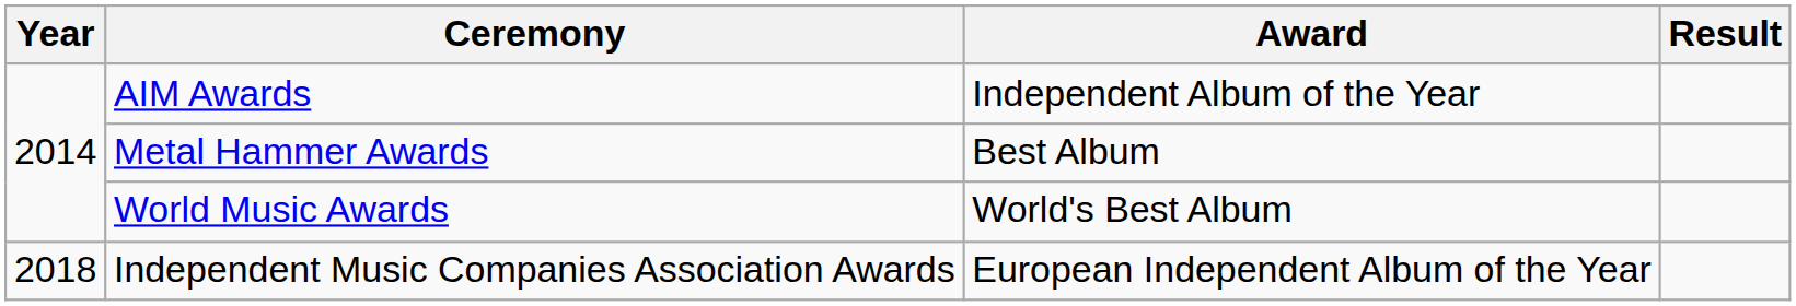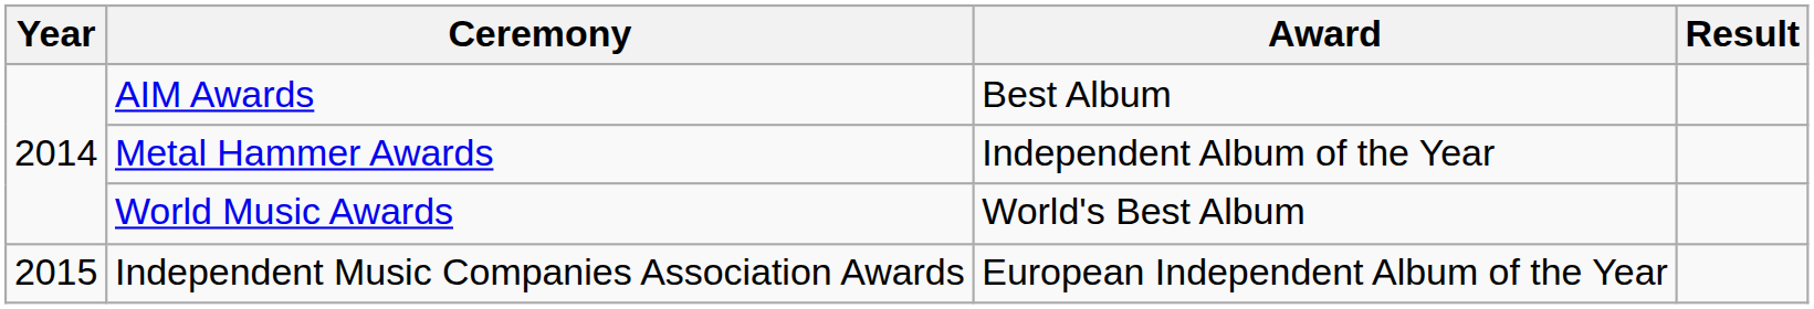AIM Awards | Award: Independent Album of the Year -> Best Album
Metal Hammer Awards | Award: Best Album -> Independent Album of the Year
Independent Music Companies Association Awards | Year: 2018 -> 2015
